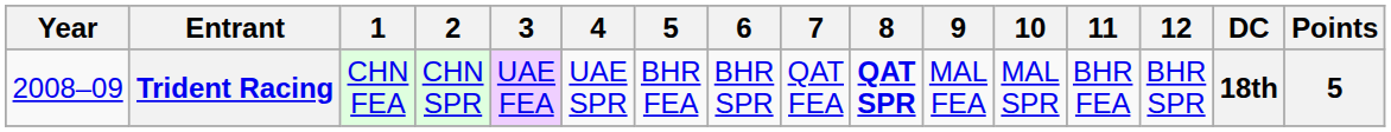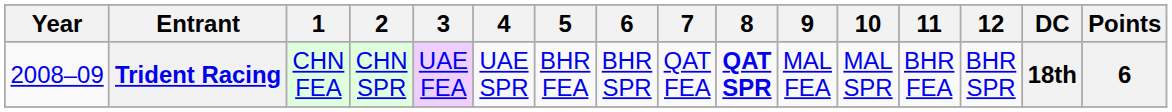Trident Racing | Points: 5 -> 6
